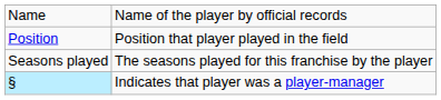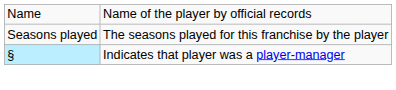- row: Position | Position that player played in the field
